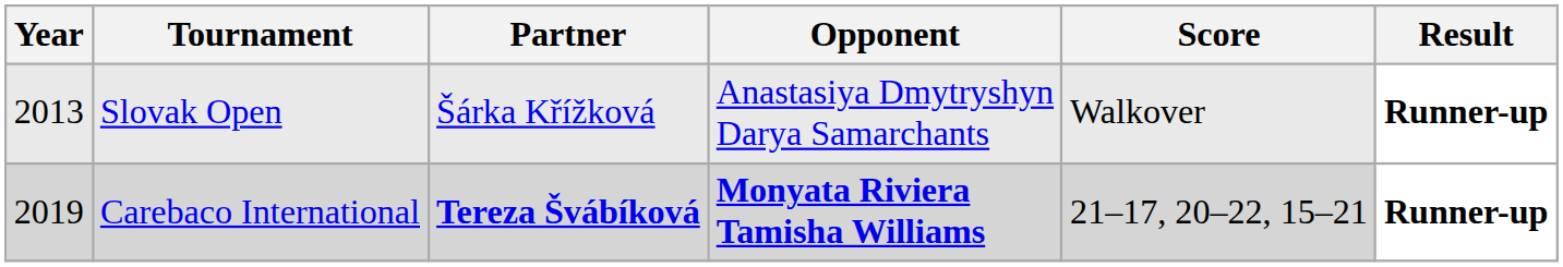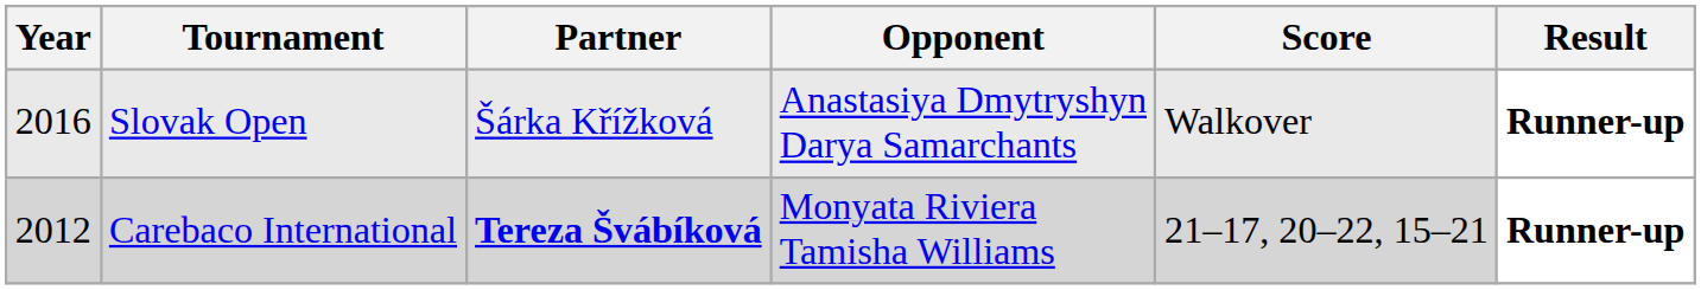Slovak Open | Year: 2013 -> 2016
Carebaco International | Year: 2019 -> 2012
Carebaco International | Opponent: bold -> normal
